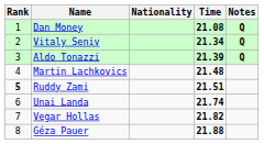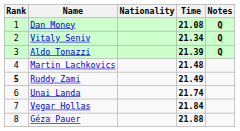Ruddy Zami | Time: 21.51 -> 21.49
Vegar Hollas | Time: 21.82 -> 21.84
